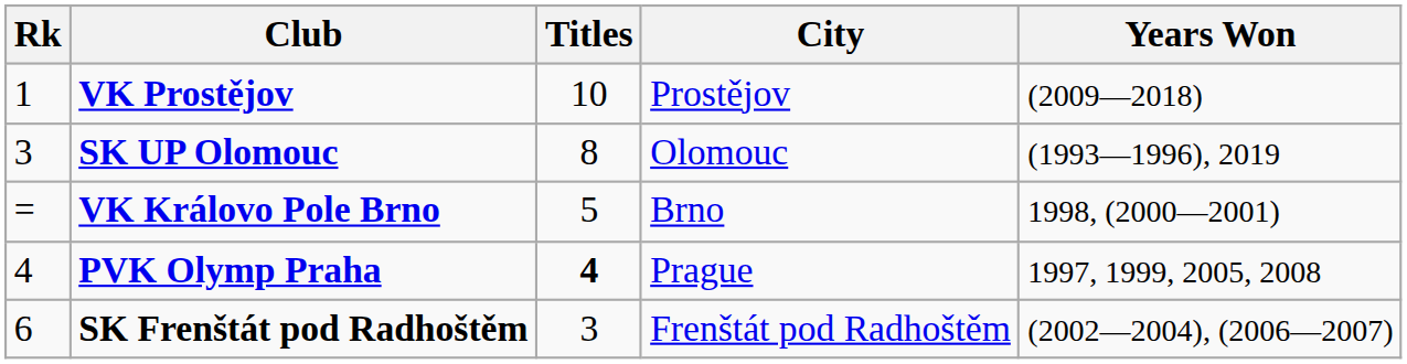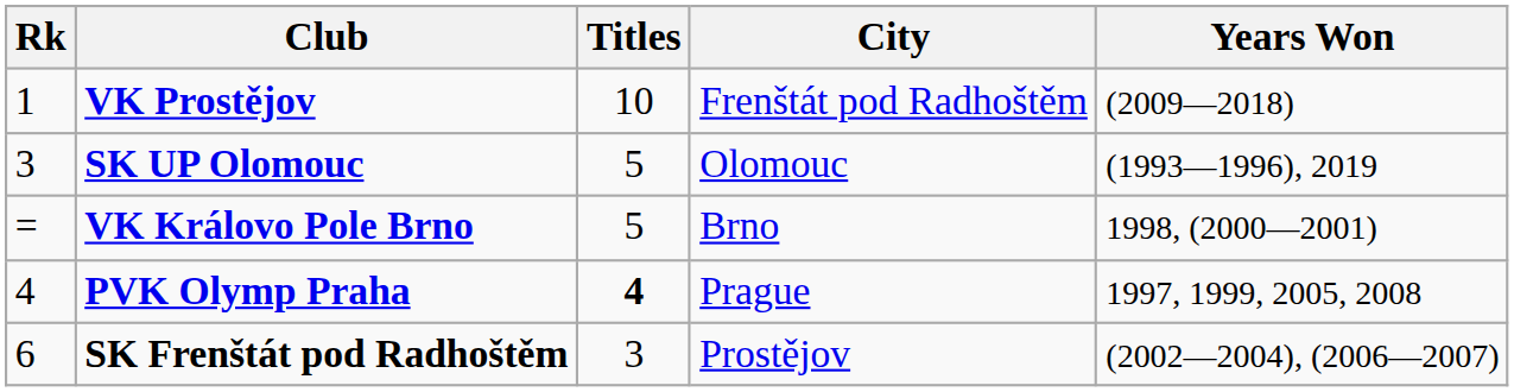VK Prostějov | City: Prostějov -> Frenštát pod Radhoštěm
SK UP Olomouc | Titles: 8 -> 5
SK Frenštát pod Radhoštěm | City: Frenštát pod Radhoštěm -> Prostějov
